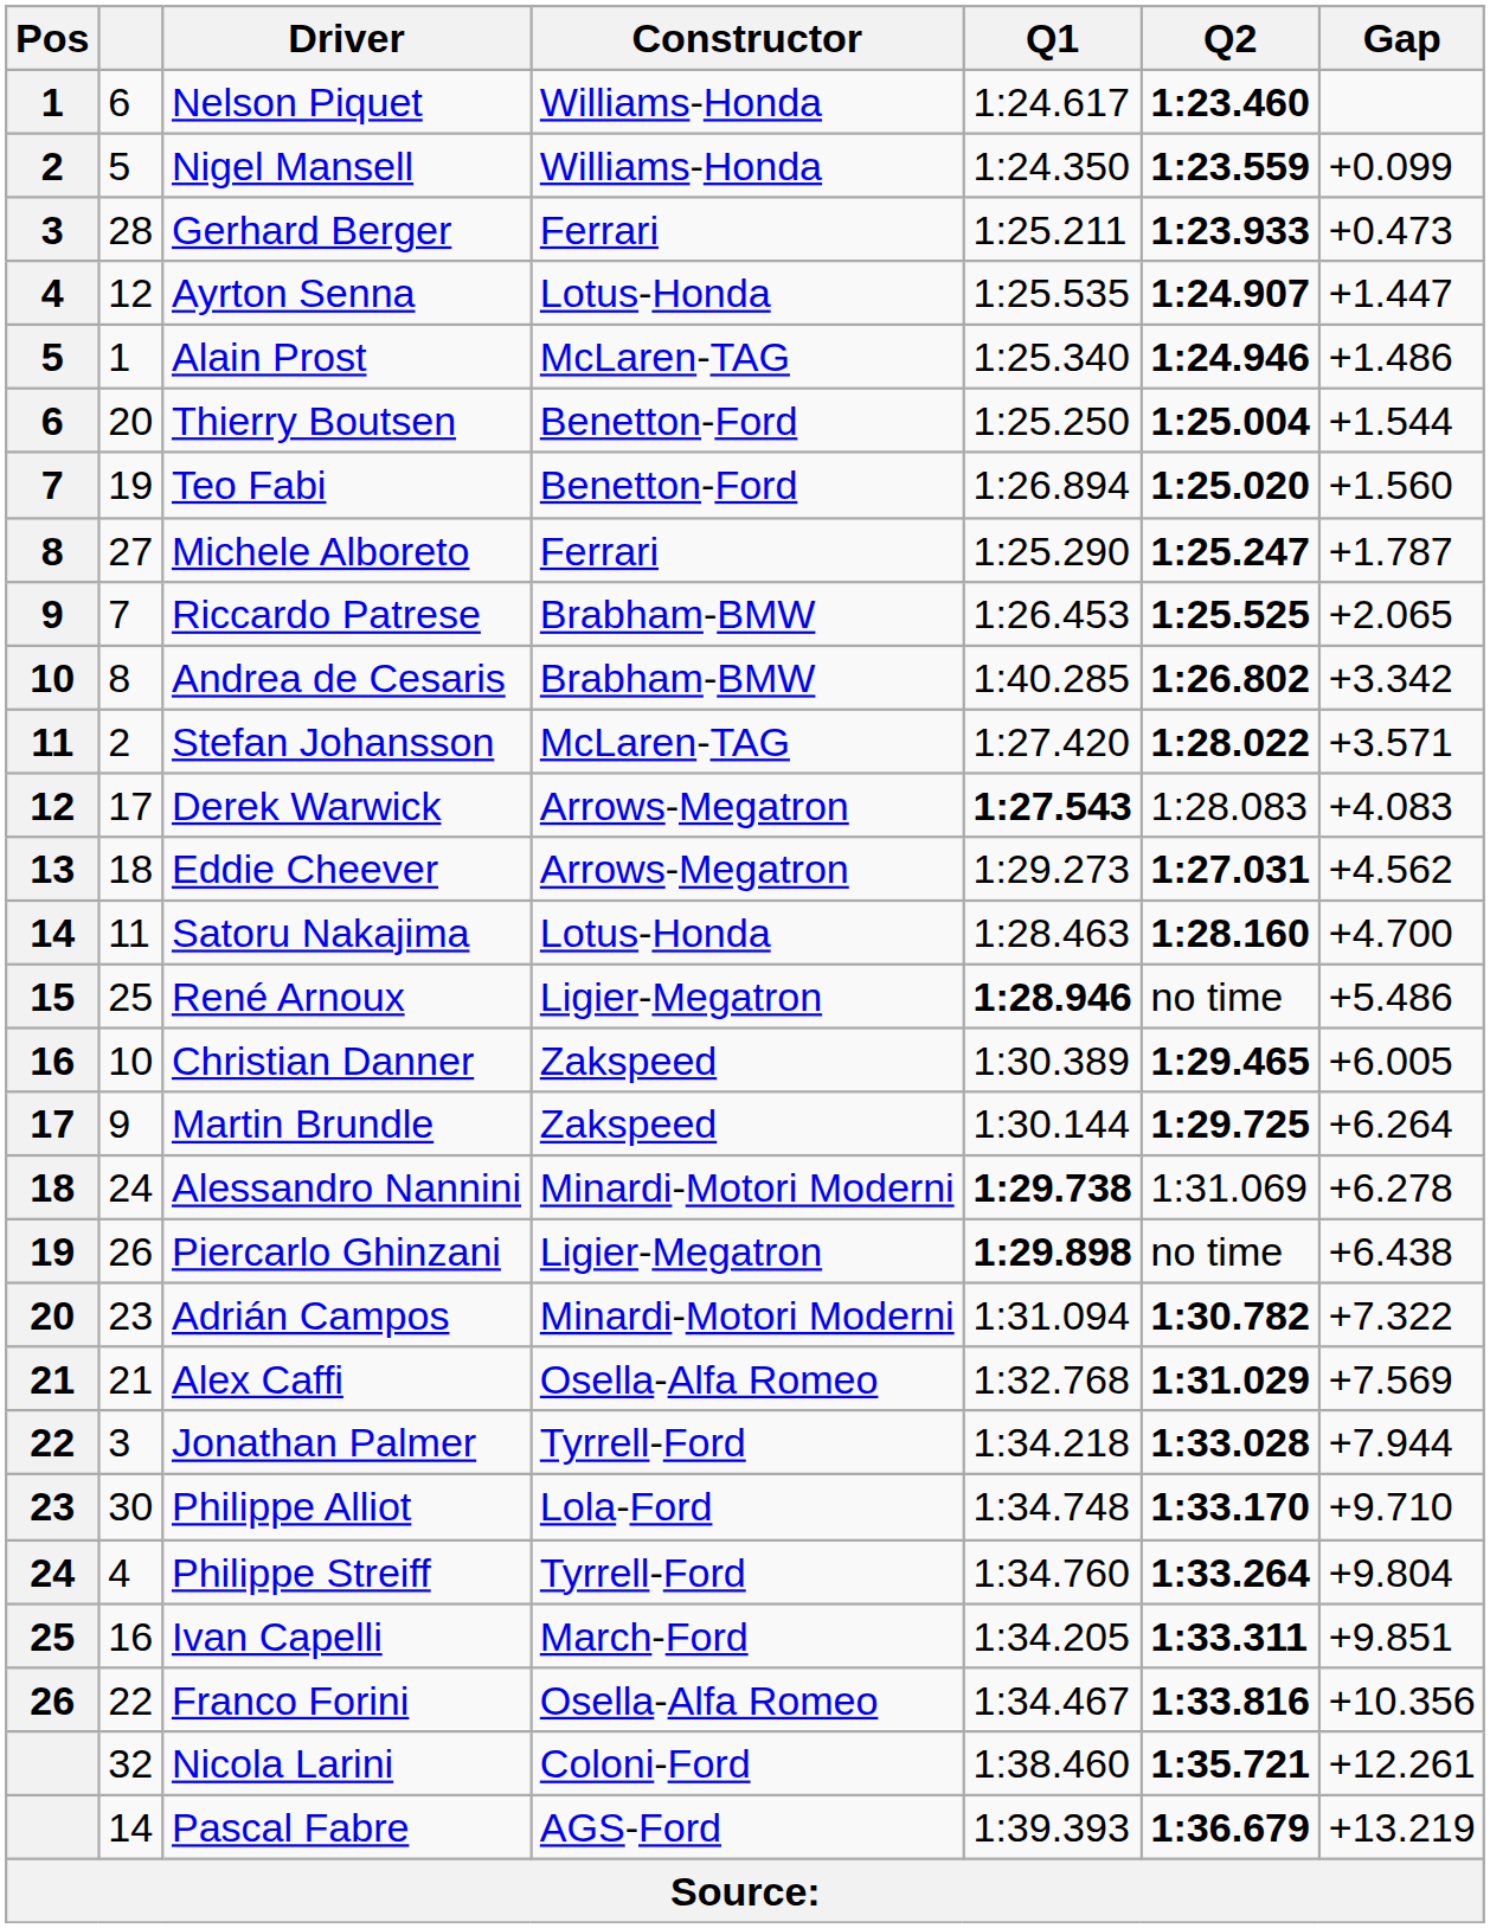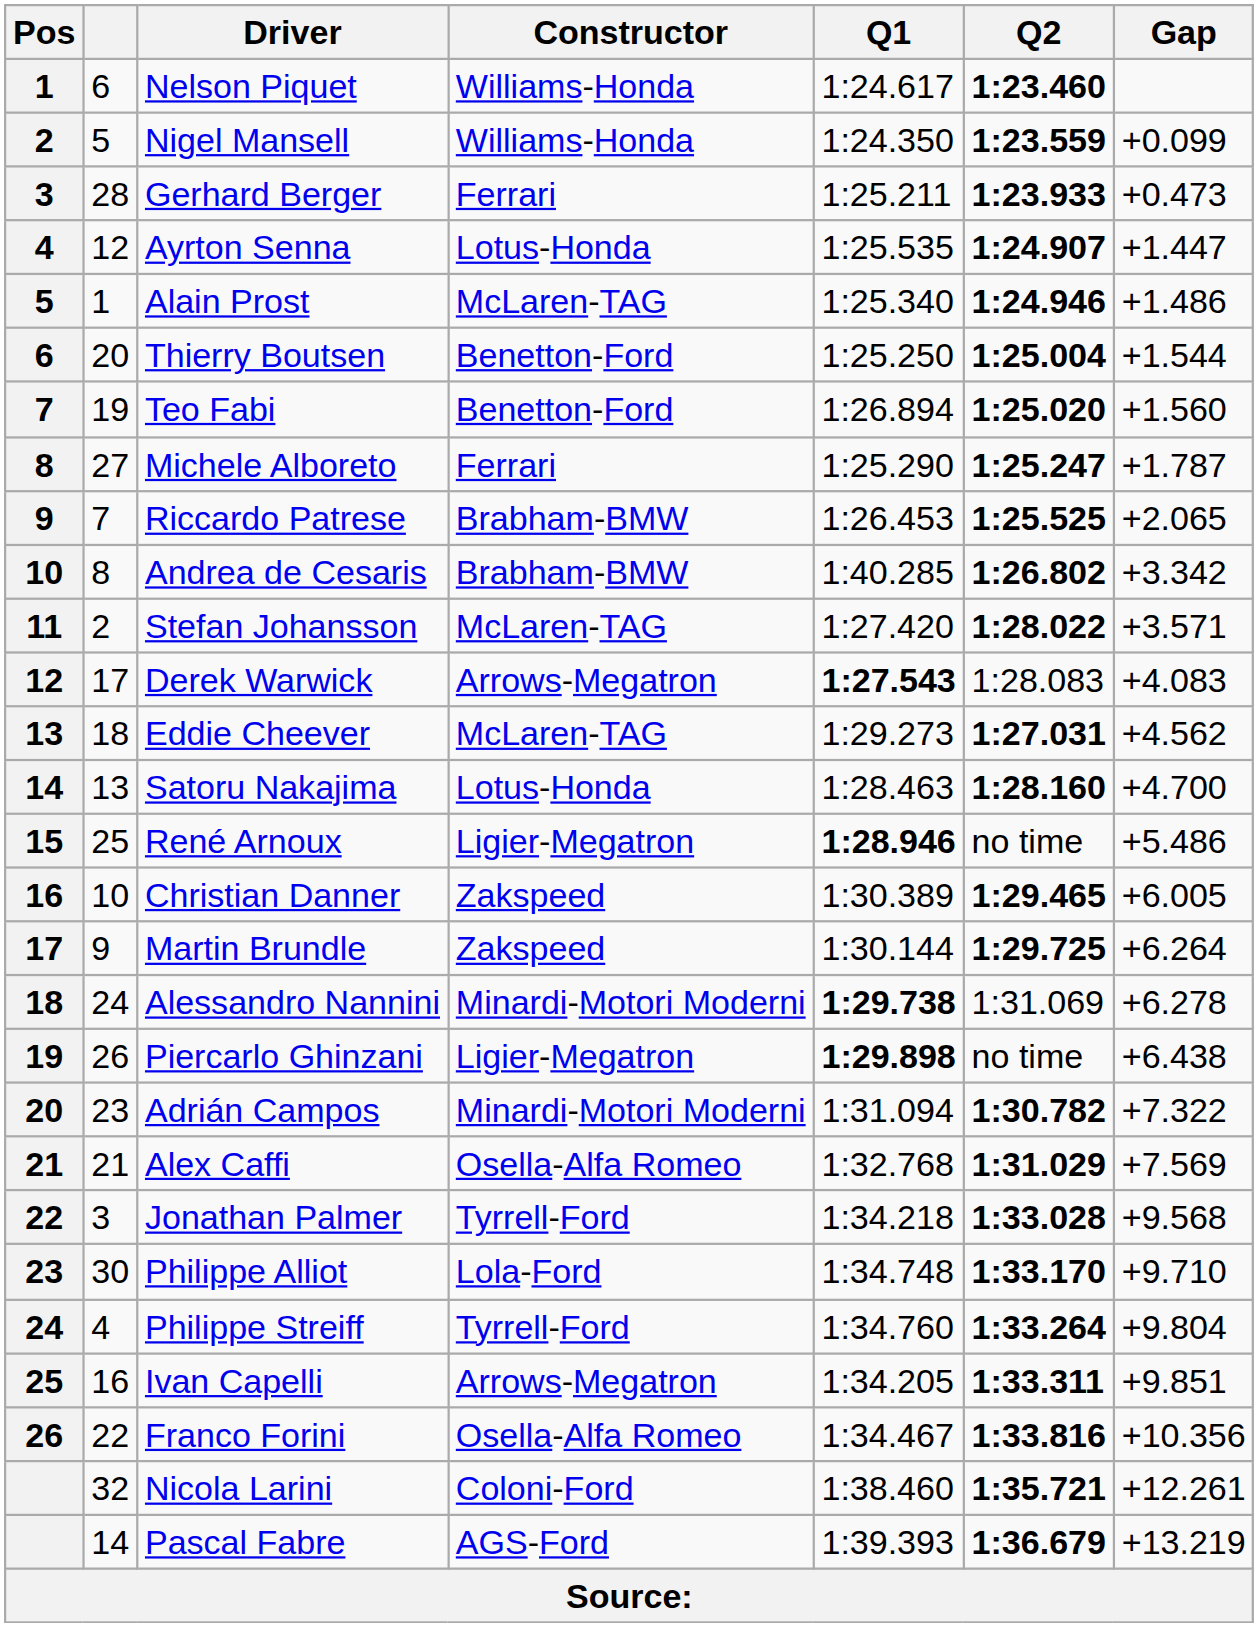Eddie Cheever | Constructor: Arrows-Megatron -> McLaren-TAG
Satoru Nakajima | column 2: 11 -> 13
Jonathan Palmer | Gap: +7.944 -> +9.568
Ivan Capelli | Constructor: March-Ford -> Arrows-Megatron
